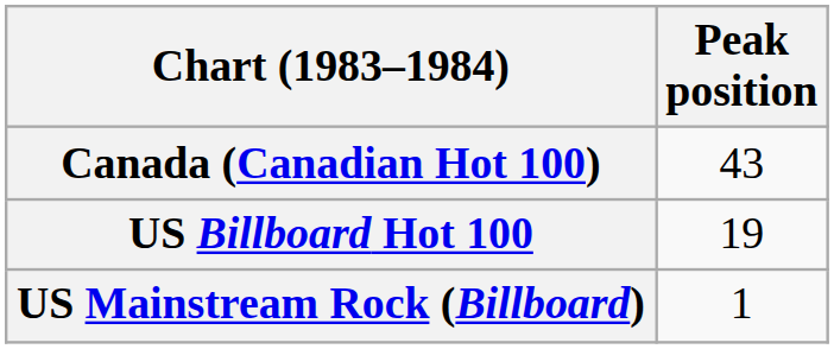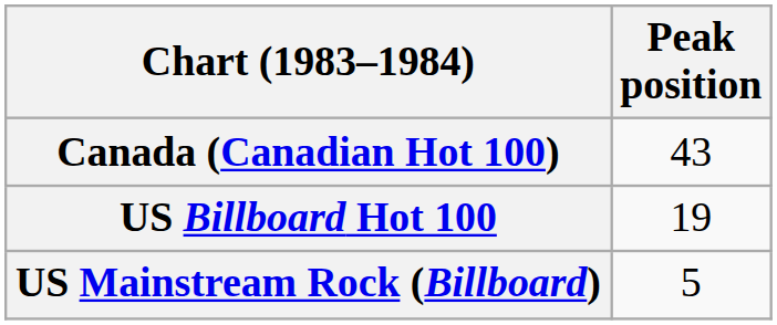US Mainstream Rock (Billboard) | Peak position: 1 -> 5
